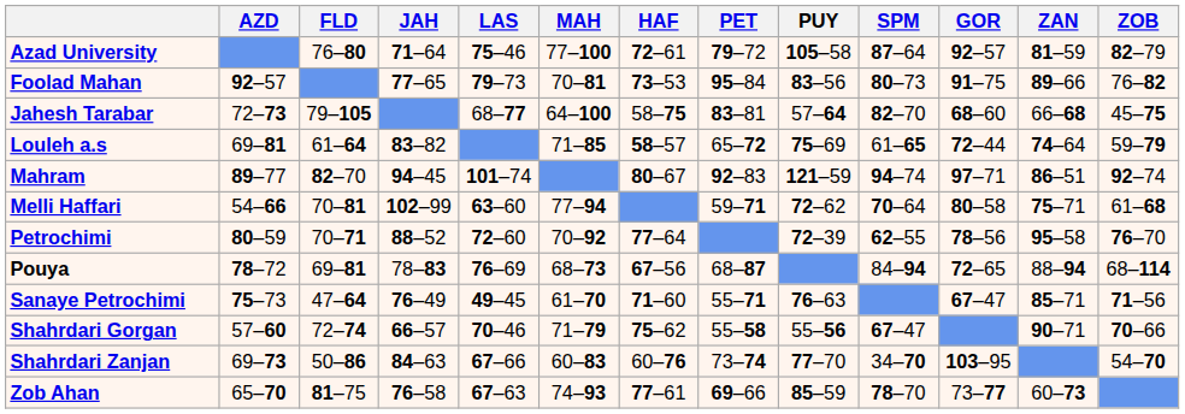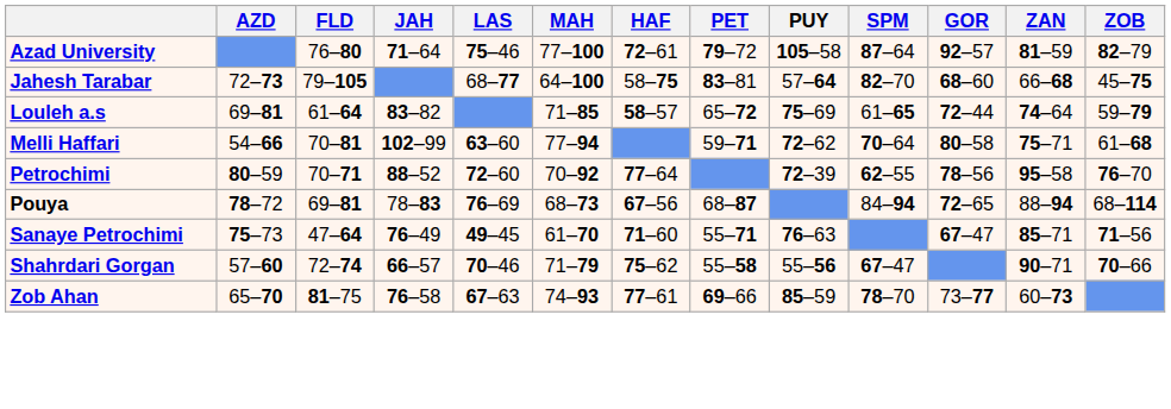- row: Foolad Mahan | 92–57 | 77–65 | 79–73 | 70–81 | 73–53 | 95–84 | 83–56 | 80–73 | 91–75 | 89–66 | 76–82
- row: Mahram | 89–77 | 82–70 | 94–45 | 101–74 | 80–67 | 92–83 | 121–59 | 94–74 | 97–71 | 86–51 | 92–74
- row: Shahrdari Zanjan | 69–73 | 50–86 | 84–63 | 67–66 | 60–83 | 60–76 | 73–74 | 77–70 | 34–70 | 103–95 | 54–70
